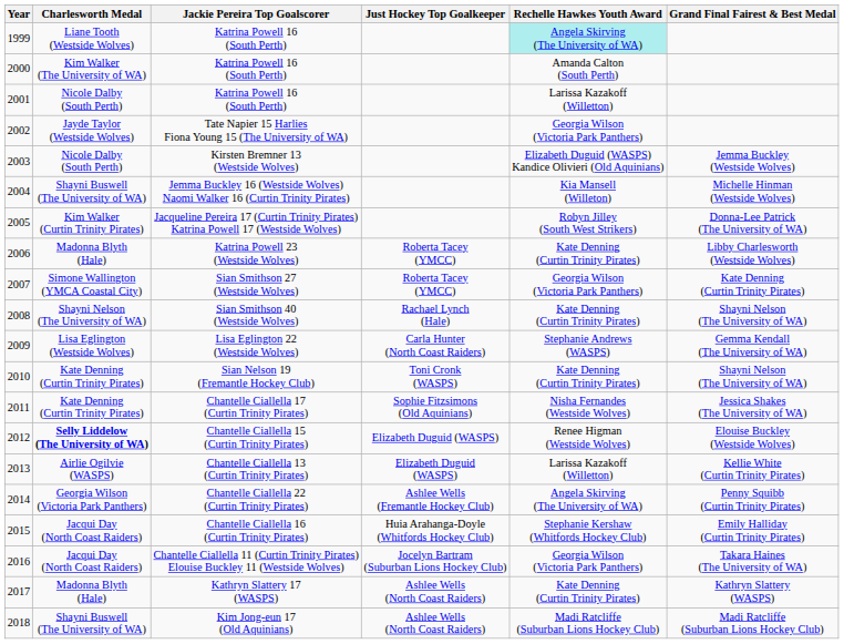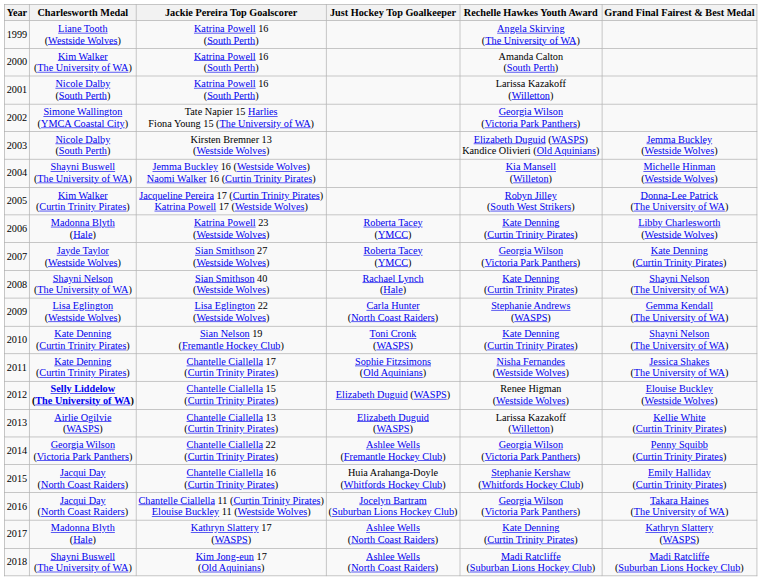1999 / Katrina Powell 16 (South Perth) | Rechelle Hawkes Youth Award: paleturquoise background -> no background
Tate Napier 15 Harlies Fiona Young 15 (The University of WA) | Charlesworth Medal: Jayde Taylor (Westside Wolves) -> Simone Wallington (YMCA Coastal City)
Sian Smithson 27 (Westside Wolves) | Charlesworth Medal: Simone Wallington (YMCA Coastal City) -> Jayde Taylor (Westside Wolves)
Chantelle Ciallella 22 (Curtin Trinity Pirates) | Rechelle Hawkes Youth Award: Angela Skirving (The University of WA) -> Georgia Wilson (Victoria Park Panthers)
